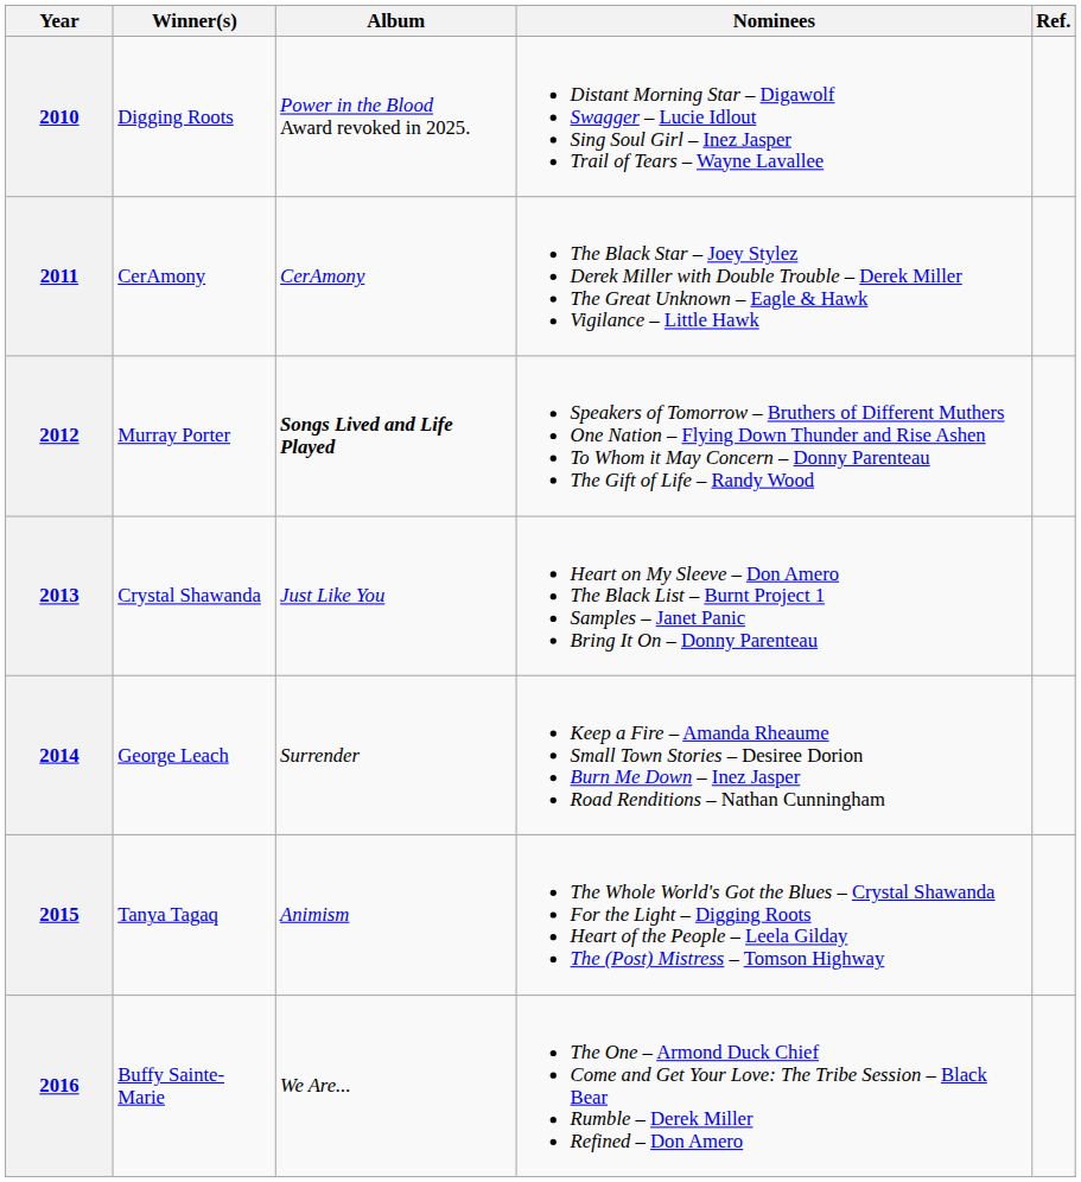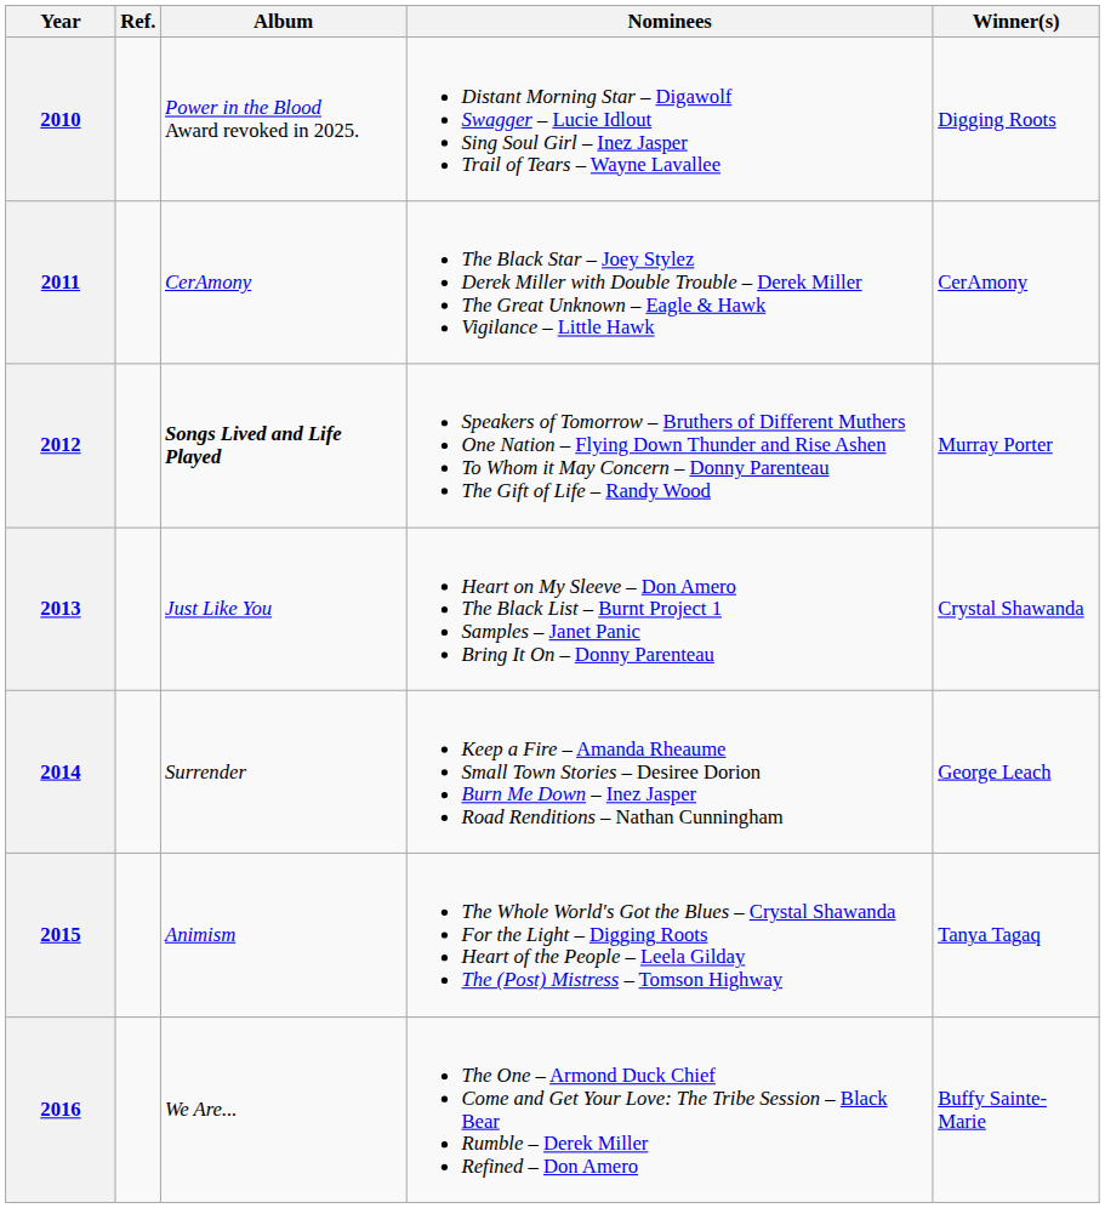columns swapped: Winner(s) <-> Ref.
